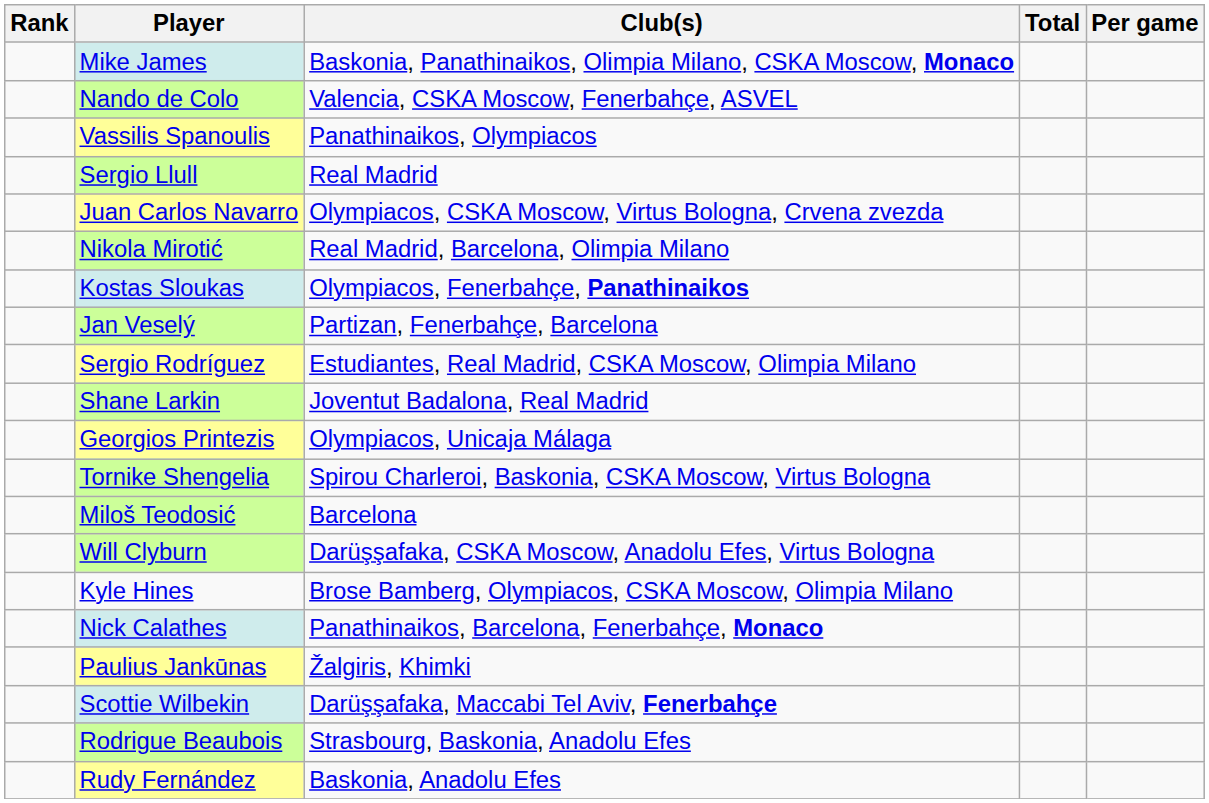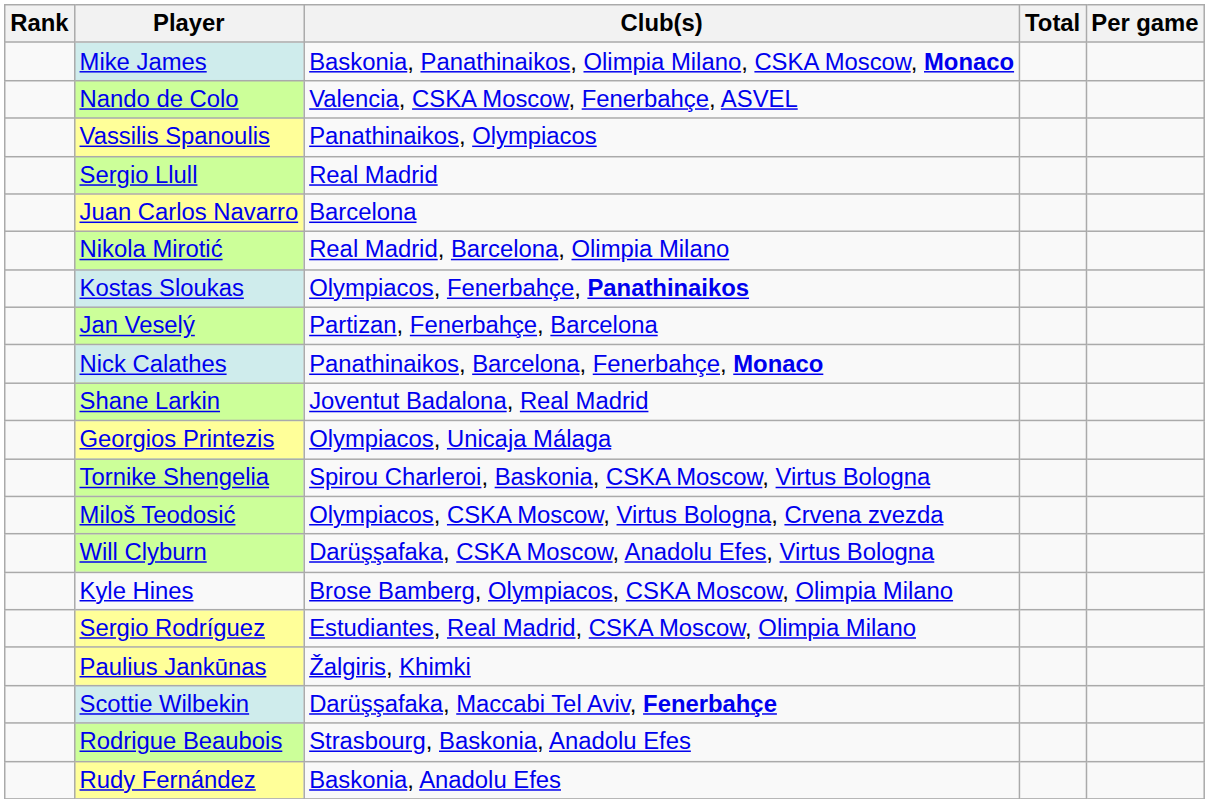Juan Carlos Navarro | Club(s): Olympiacos, CSKA Moscow, Virtus Bologna, Crvena zvezda -> Barcelona
rows swapped: Sergio Rodríguez <-> Nick Calathes
Miloš Teodosić | Club(s): Barcelona -> Olympiacos, CSKA Moscow, Virtus Bologna, Crvena zvezda
